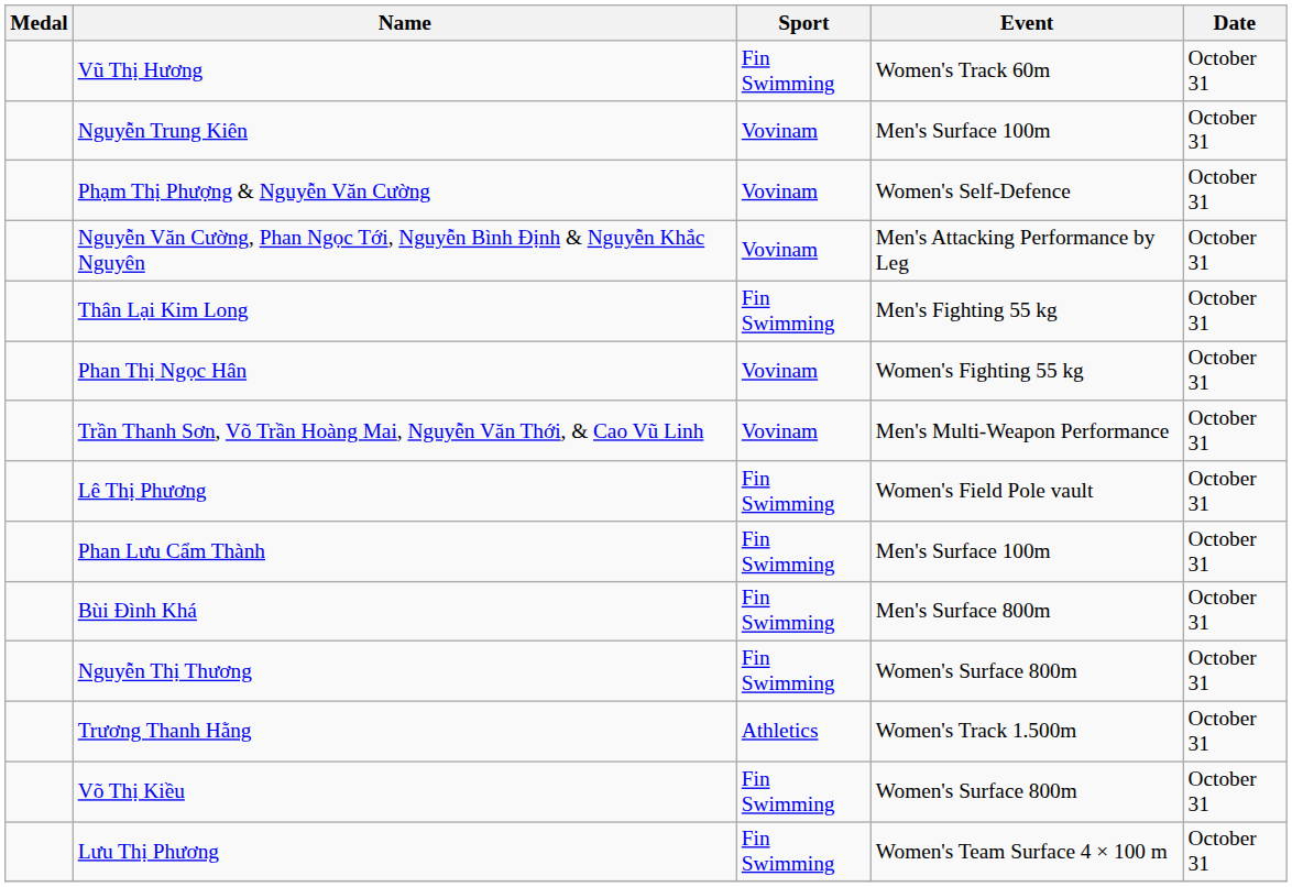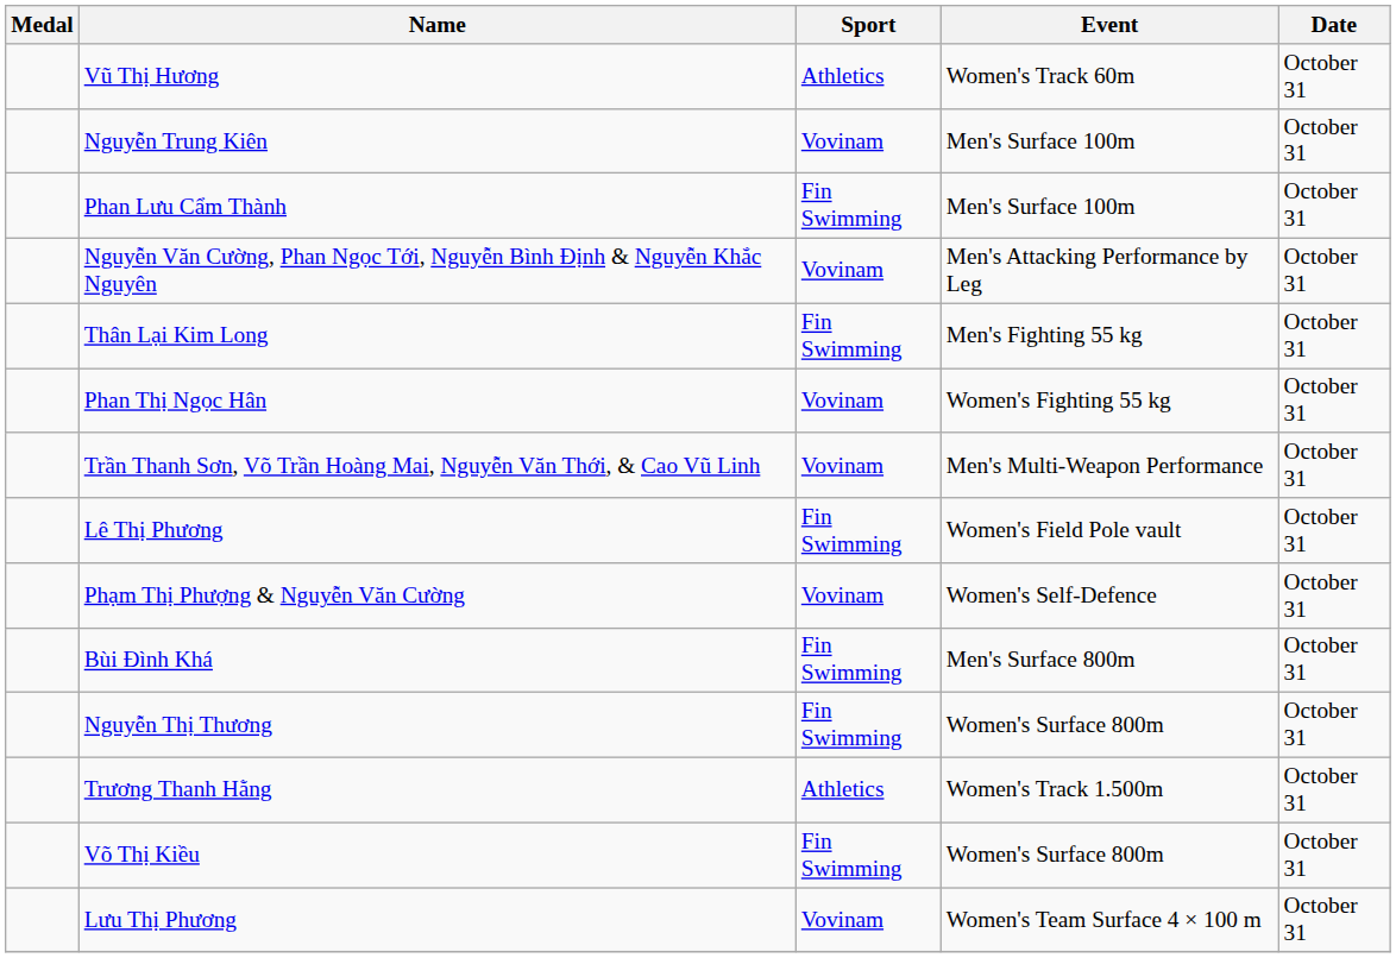Vũ Thị Hương | Sport: Fin Swimming -> Athletics
rows swapped: Phạm Thị Phượng & Nguyễn Văn Cường <-> Phan Lưu Cẩm Thành
Lưu Thị Phương | Sport: Fin Swimming -> Vovinam
